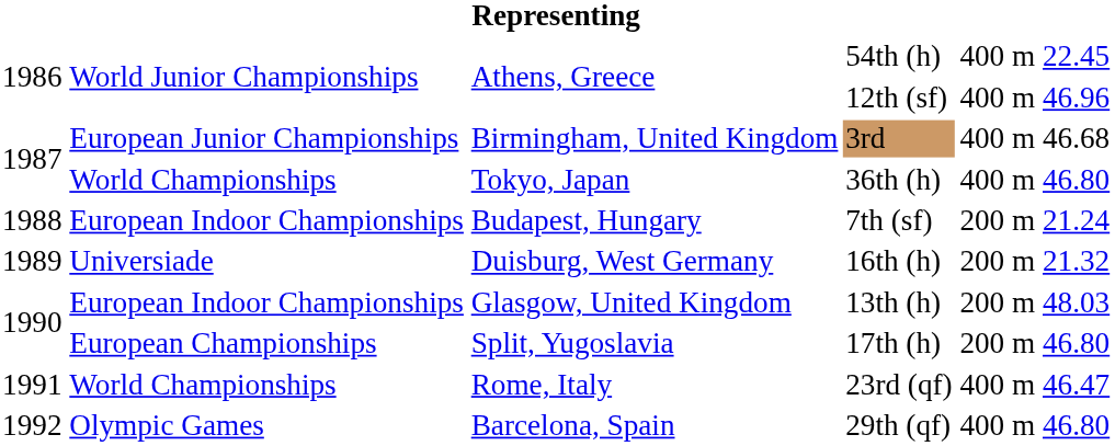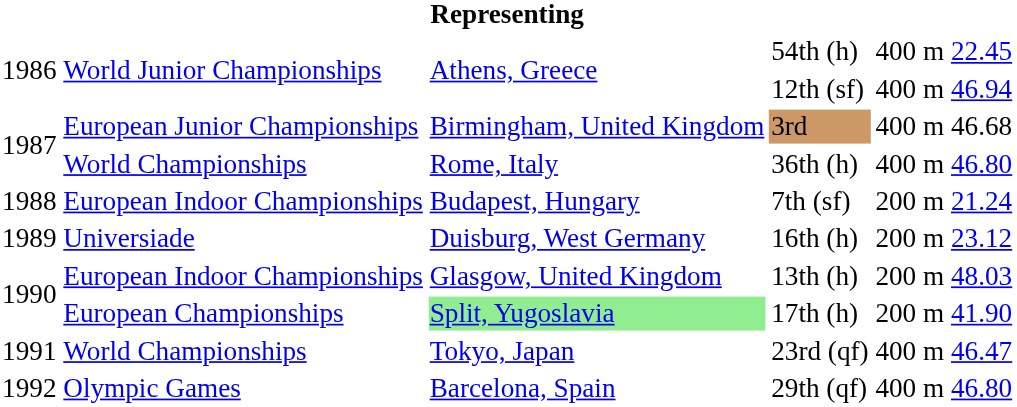12th (sf) | column 6: 46.96 -> 46.94
36th (h) | column 3: Tokyo, Japan -> Rome, Italy
16th (h) | column 6: 21.32 -> 23.12
17th (h) | column 3: no background -> lightgreen background
17th (h) | column 6: 46.80 -> 41.90
23rd (qf) | column 3: Rome, Italy -> Tokyo, Japan
